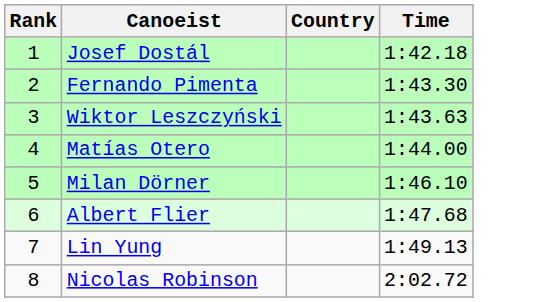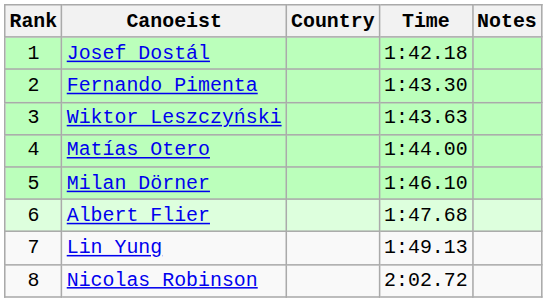+ column: Notes
